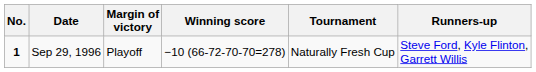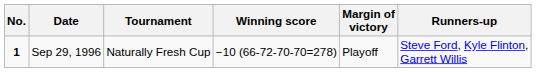columns swapped: Tournament <-> Margin of victory
